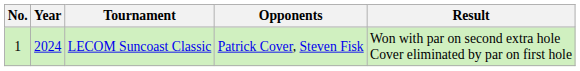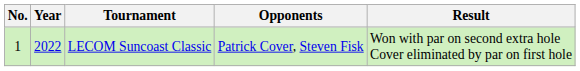LECOM Suncoast Classic | Year: 2024 -> 2022
